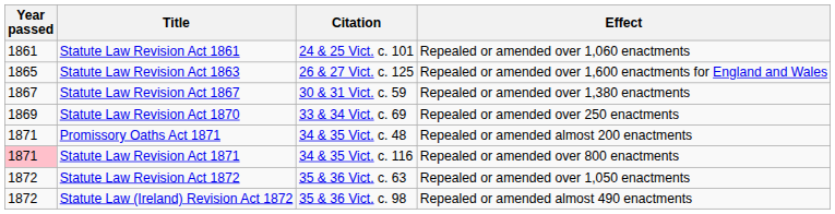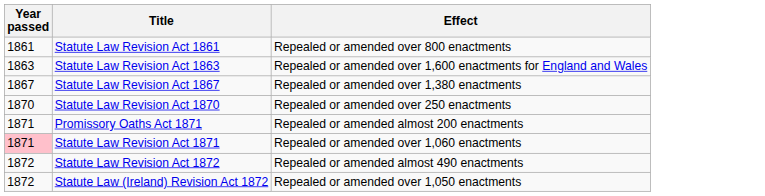- column: Citation | 24 & 25 Vict. c. 101 | 26 & 27 Vict. c. 125 | 30 & 31 Vict. c. 59 | 33 & 34 Vict. c. 69 | 34 & 35 Vict. c. 48 | 34 & 35 Vict. c. 116 | 35 & 36 Vict. c. 63 | 35 & 36 Vict. c. 98
Statute Law Revision Act 1861 | Effect: Repealed or amended over 1,060 enactments -> Repealed or amended over 800 enactments
Statute Law Revision Act 1863 | Year passed: 1865 -> 1863
Statute Law Revision Act 1870 | Year passed: 1869 -> 1870
Statute Law Revision Act 1871 | Effect: Repealed or amended over 800 enactments -> Repealed or amended over 1,060 enactments
Statute Law Revision Act 1872 | Effect: Repealed or amended over 1,050 enactments -> Repealed or amended almost 490 enactments
Statute Law (Ireland) Revision Act 1872 | Effect: Repealed or amended almost 490 enactments -> Repealed or amended over 1,050 enactments
